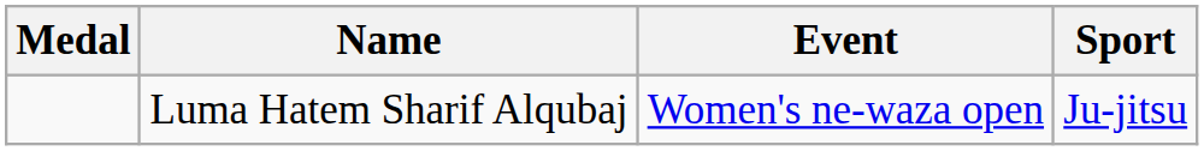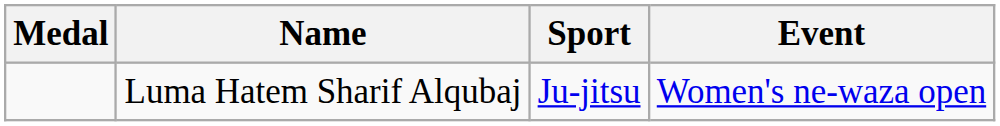columns swapped: Sport <-> Event
